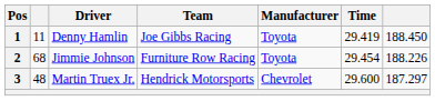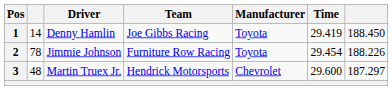1 | column 2: 11 -> 14
2 | column 2: 68 -> 78
